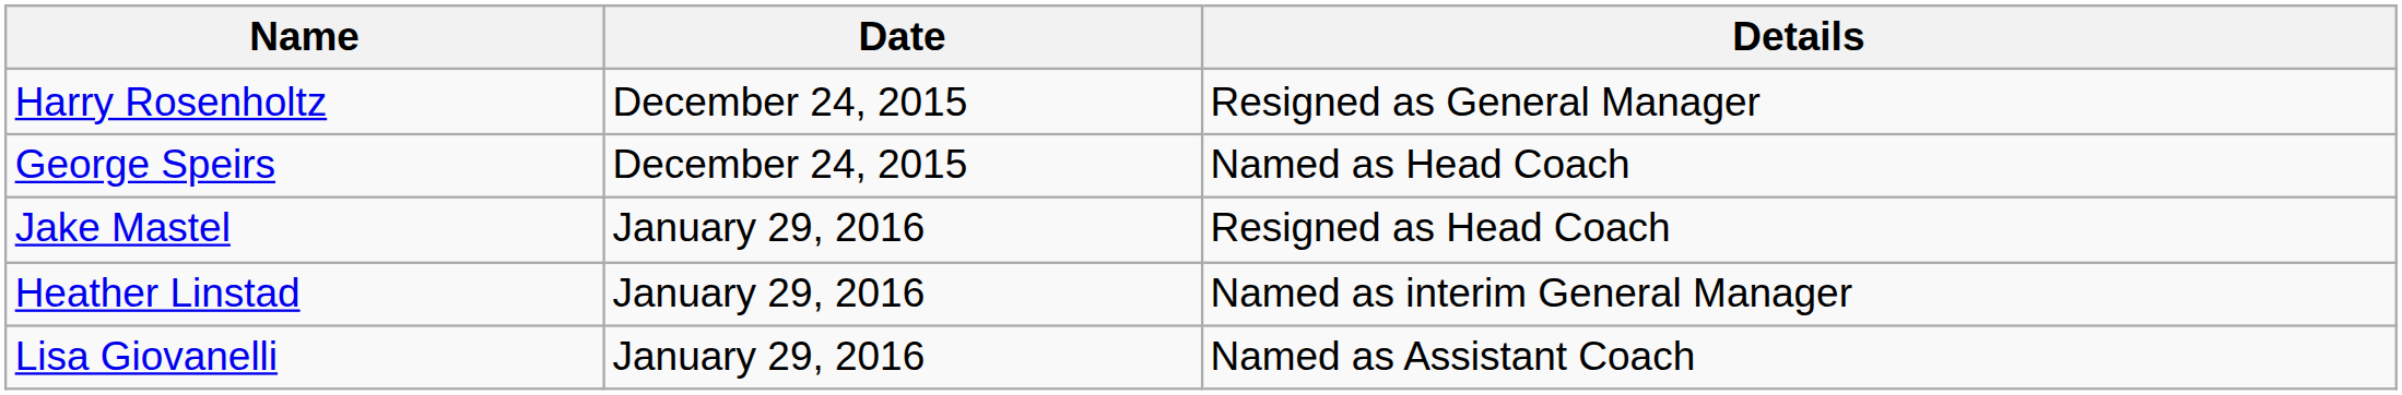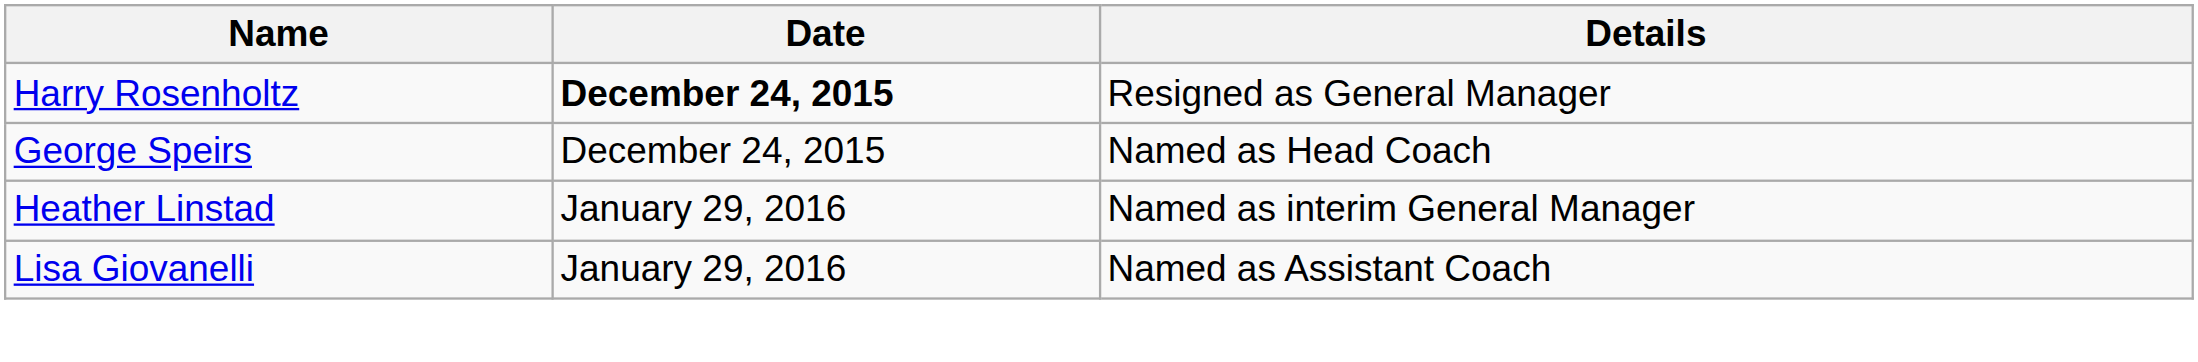Harry Rosenholtz | Date: normal -> bold
- row: Jake Mastel | January 29, 2016 | Resigned as Head Coach
